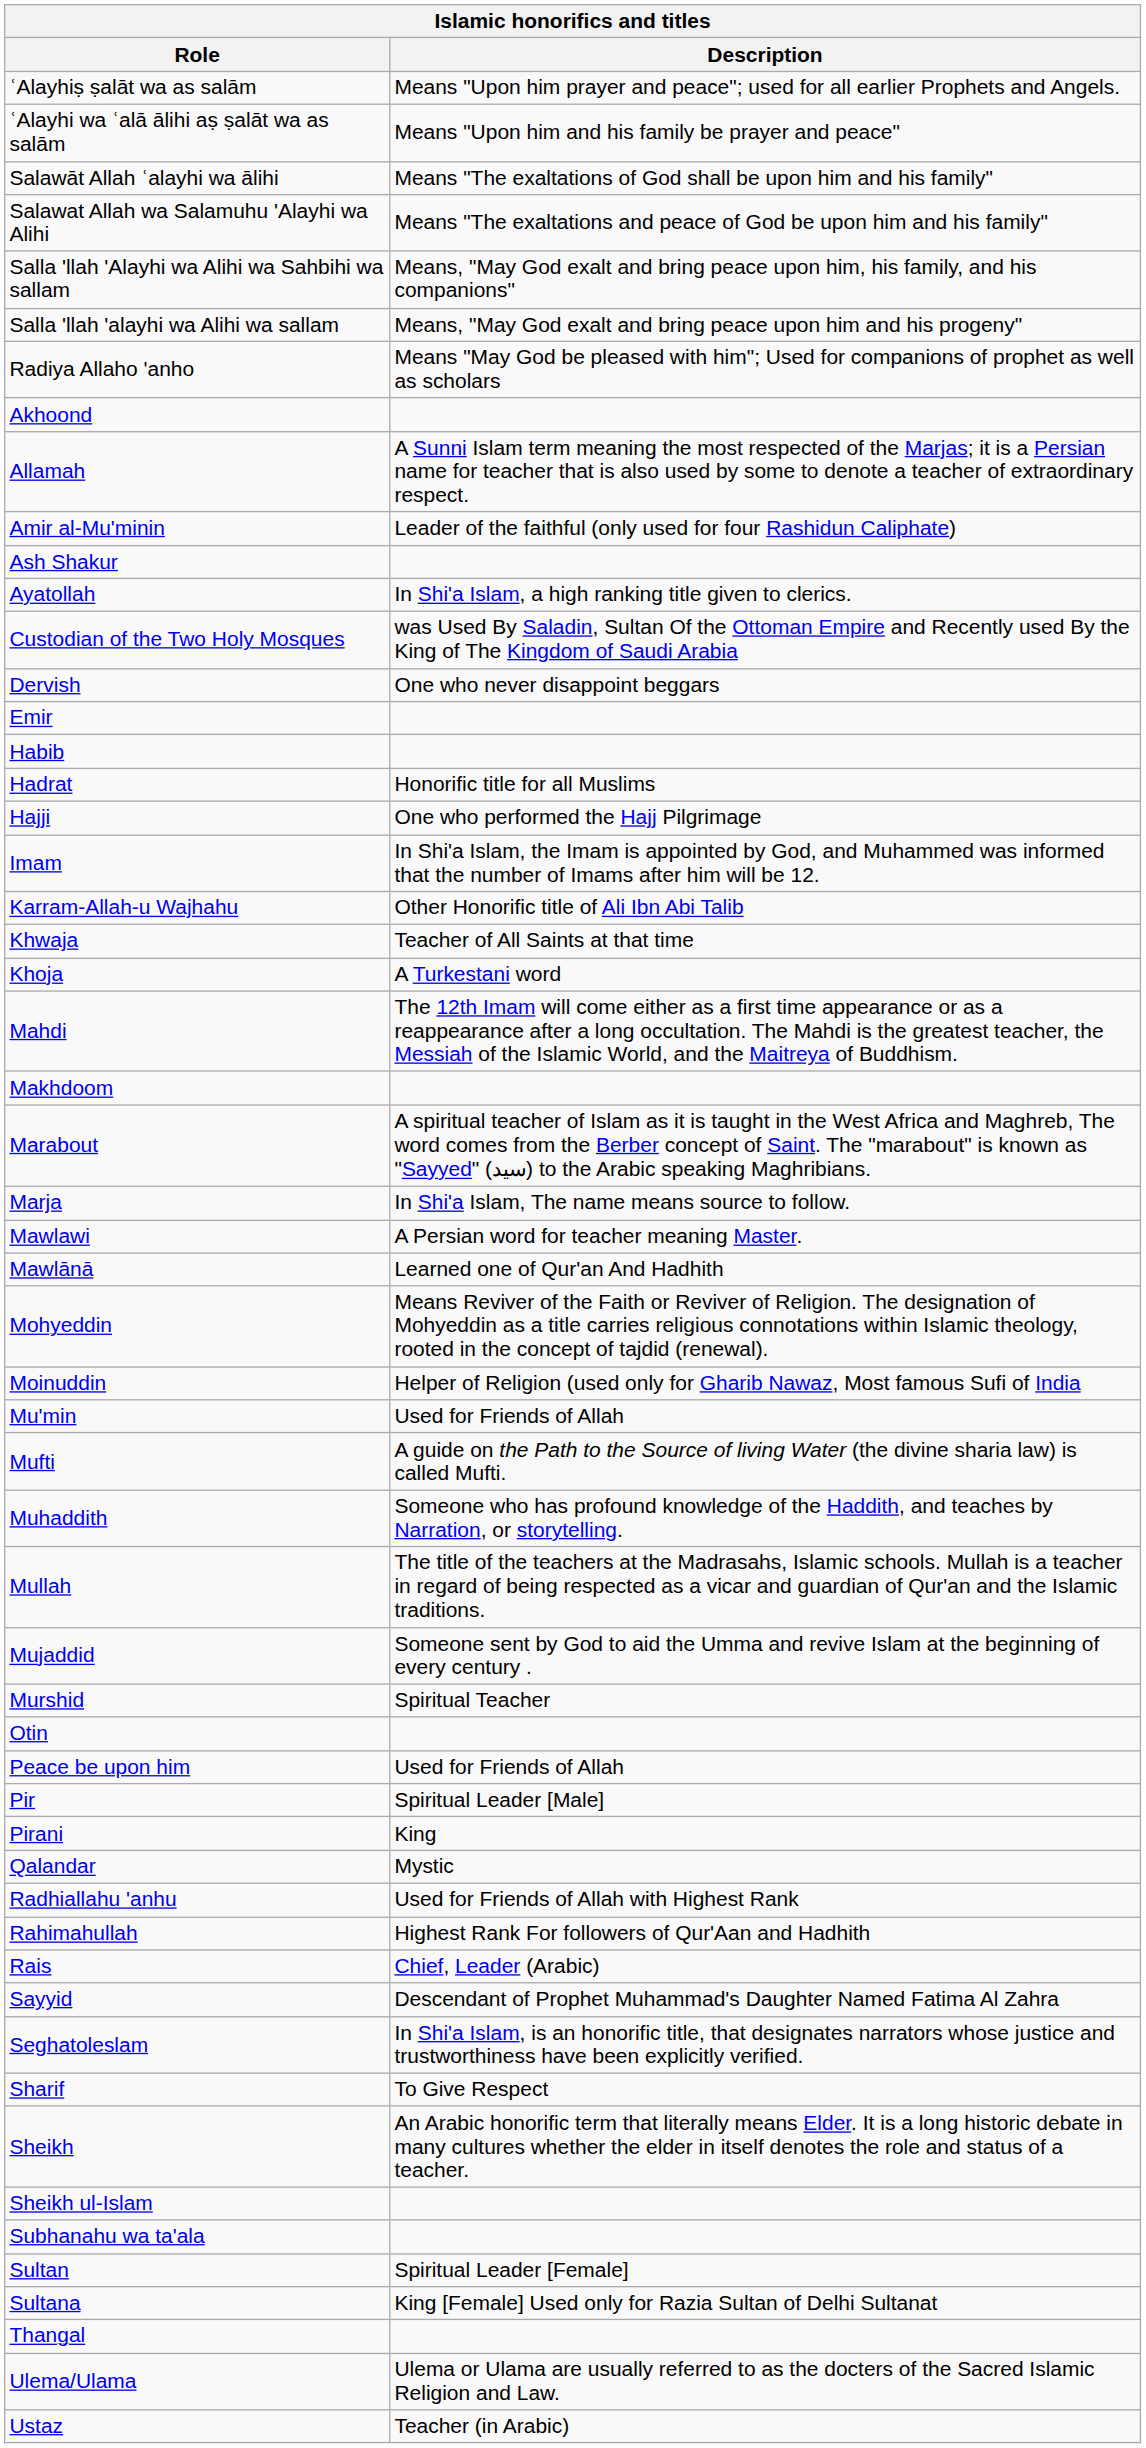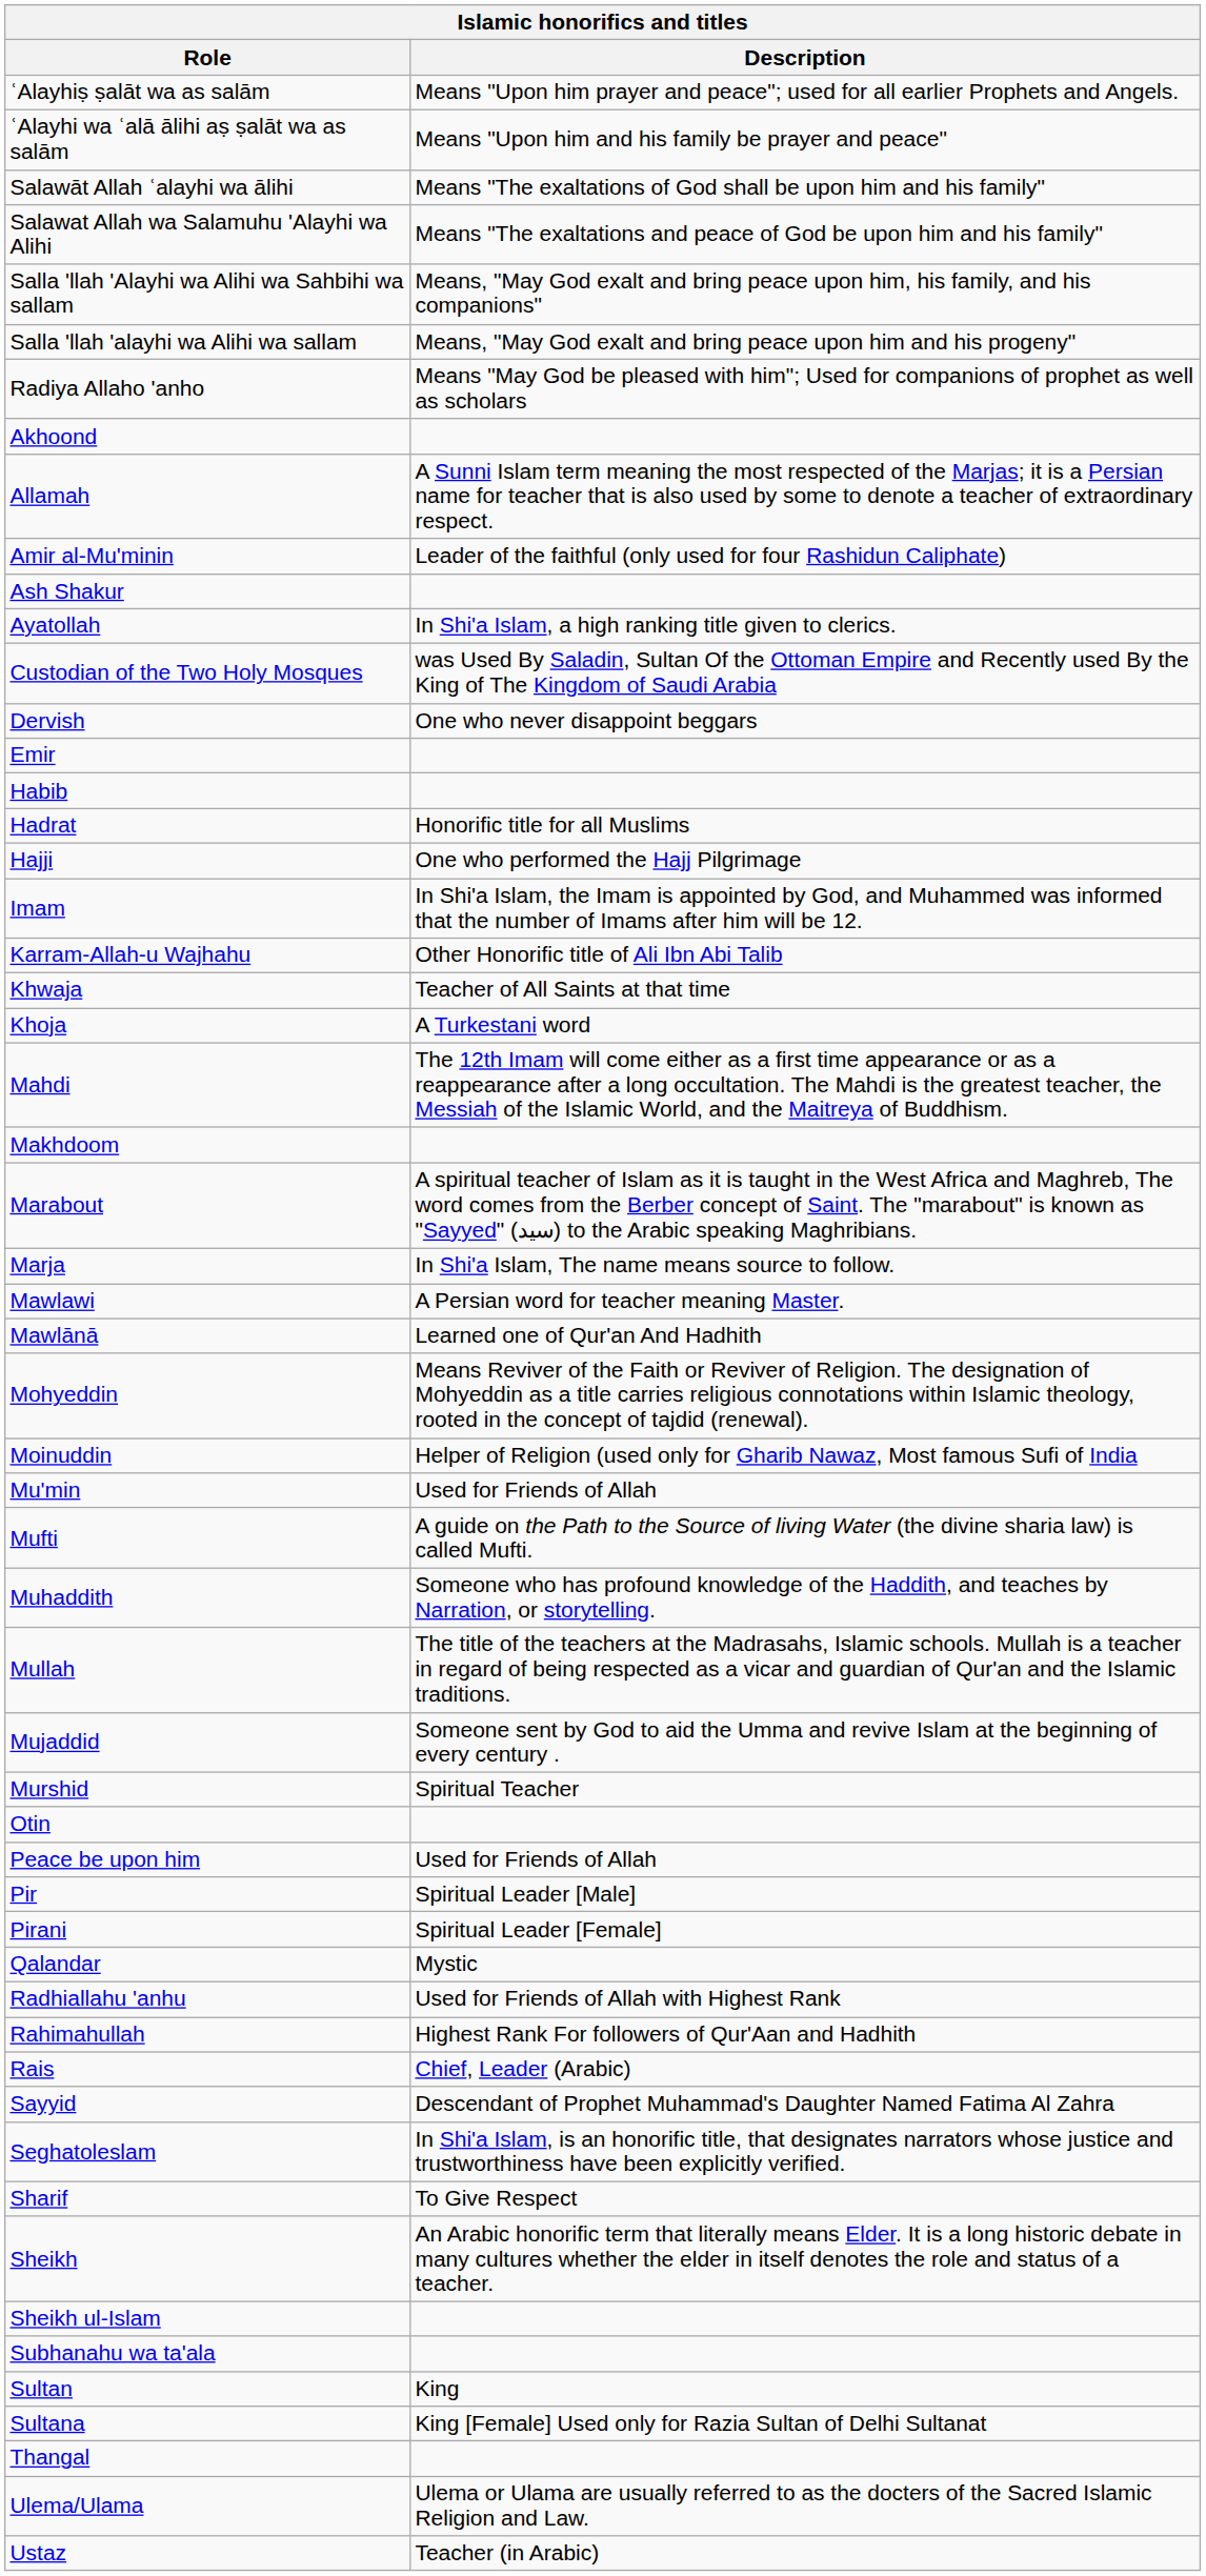Pirani | Description: King -> Spiritual Leader [Female]
Sultan | Description: Spiritual Leader [Female] -> King
